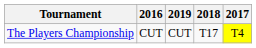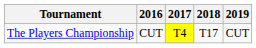columns swapped: 2017 <-> 2019
